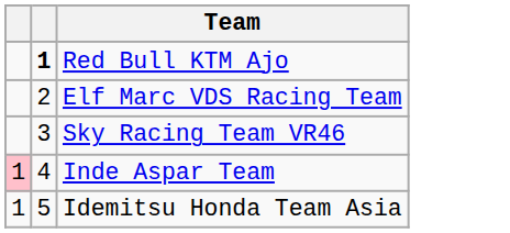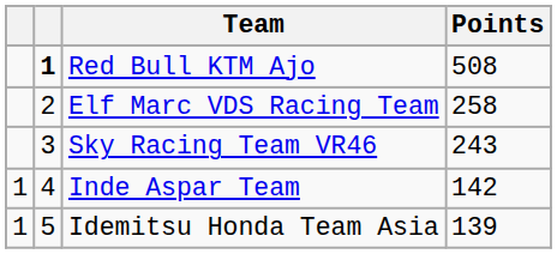+ column: Points | 508 | 258 | 243 | 142 | 139
Inde Aspar Team | column 1: pink background -> no background
